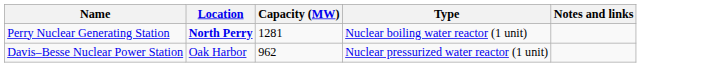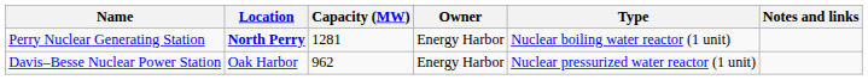+ column: Owner | Energy Harbor | Energy Harbor
